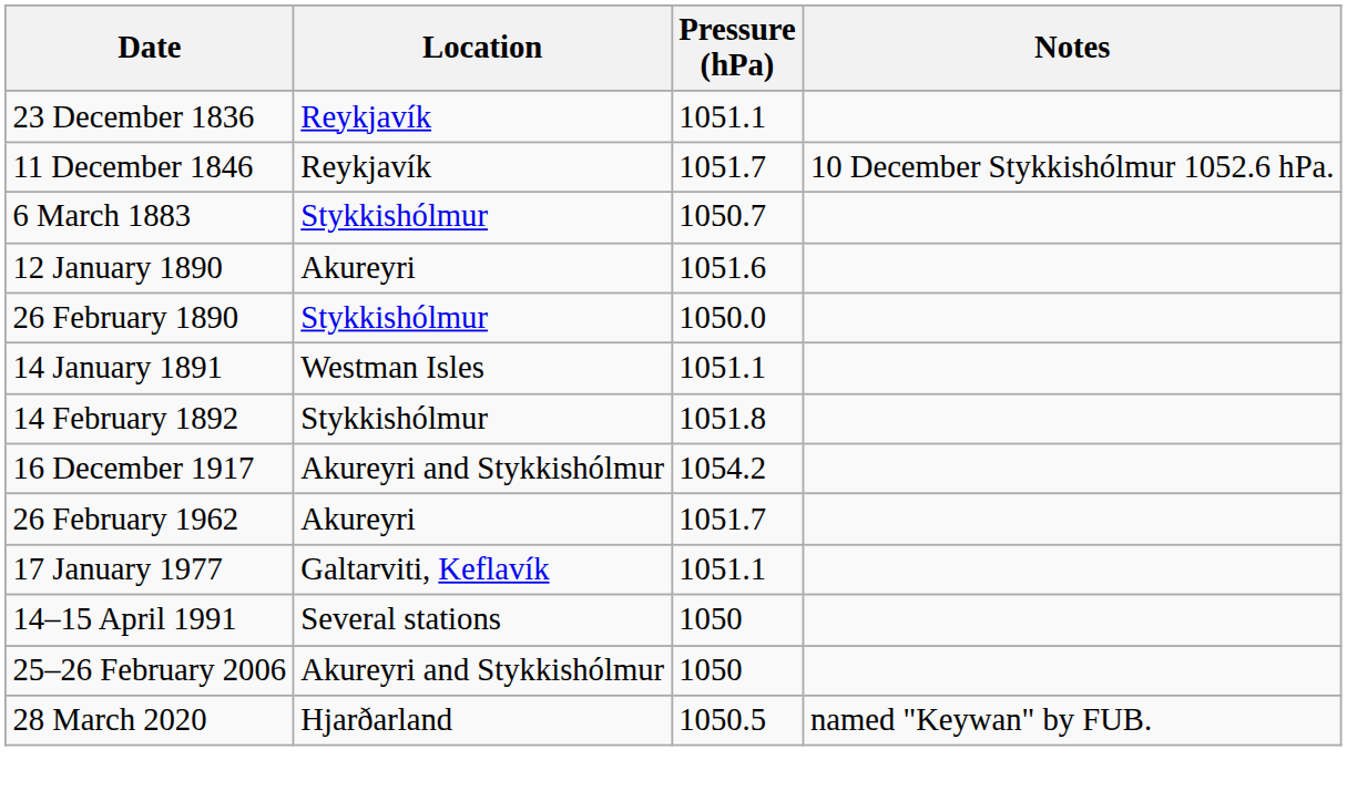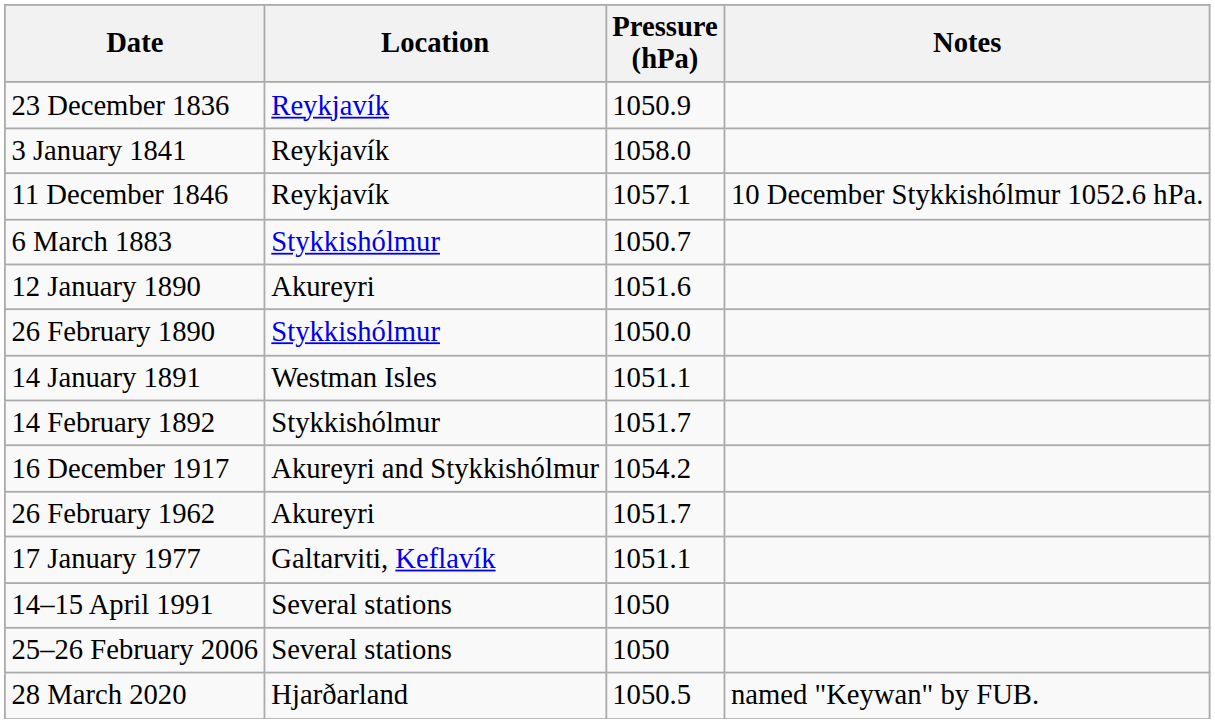23 December 1836 | Pressure (hPa): 1051.1 -> 1050.9
+ row: 3 January 1841 | Reykjavík | 1058.0
11 December 1846 | Pressure (hPa): 1051.7 -> 1057.1
14 February 1892 | Pressure (hPa): 1051.8 -> 1051.7
25–26 February 2006 | Location: Akureyri and Stykkishólmur -> Several stations
